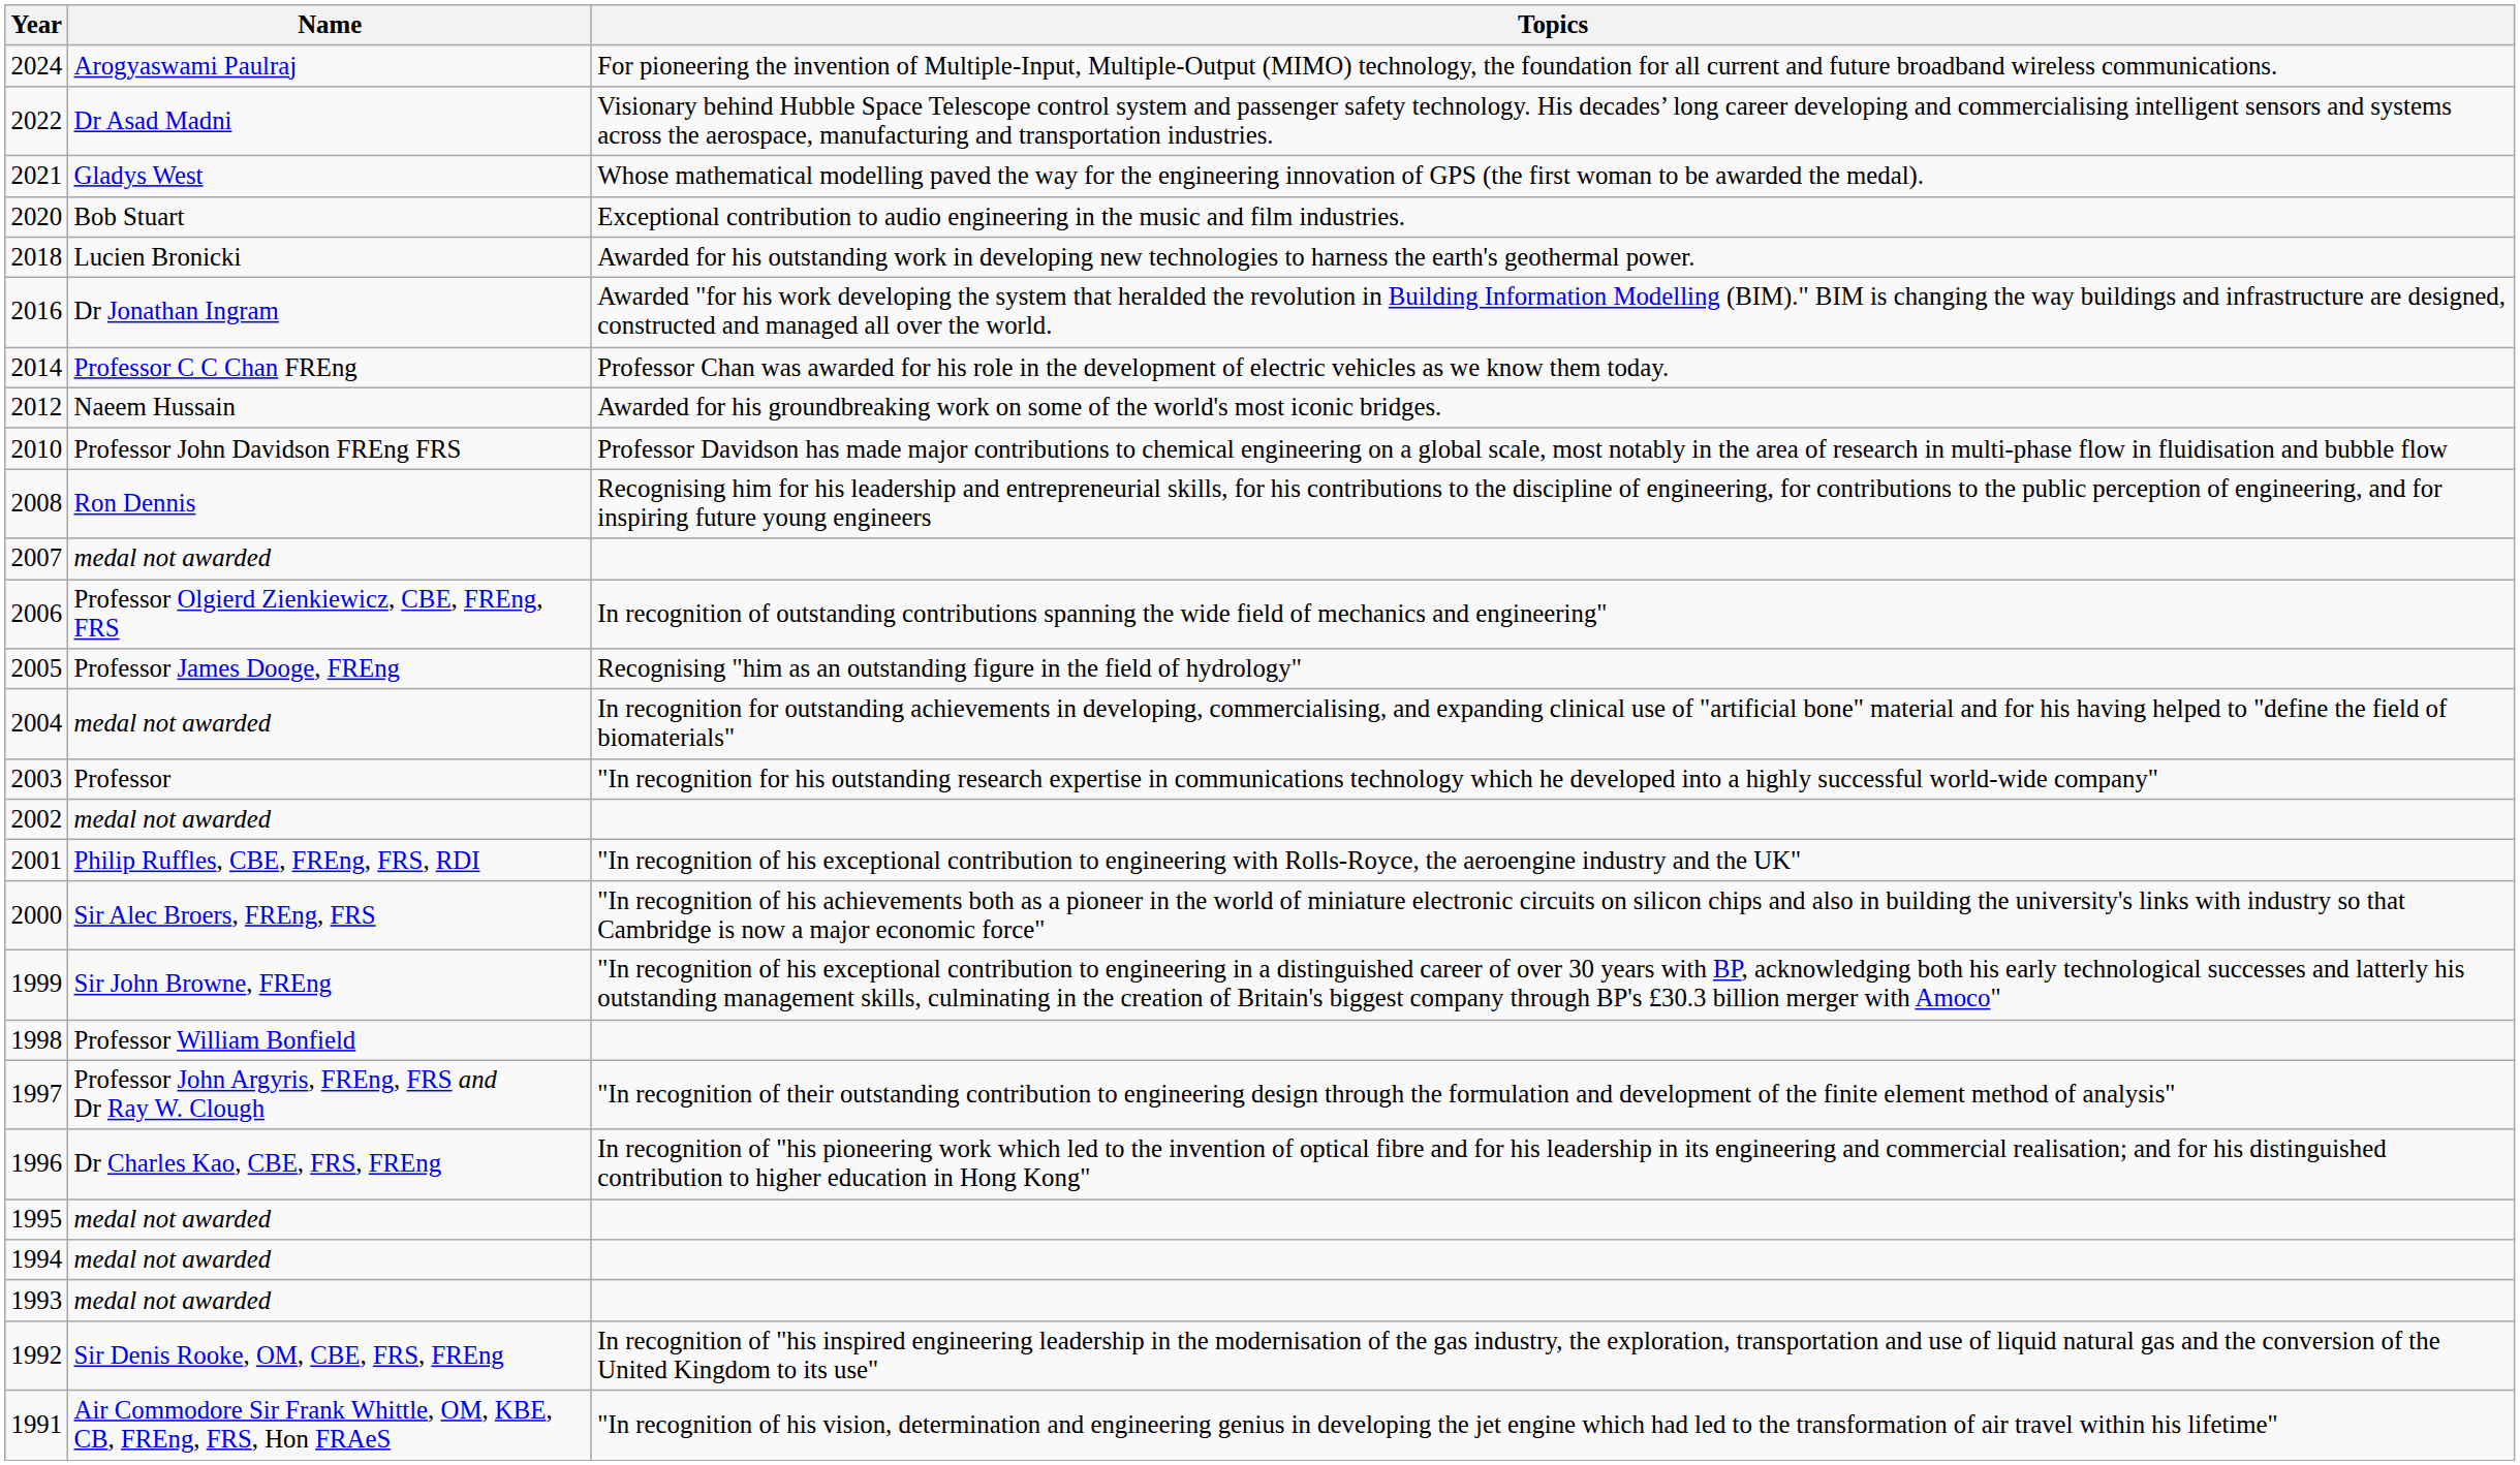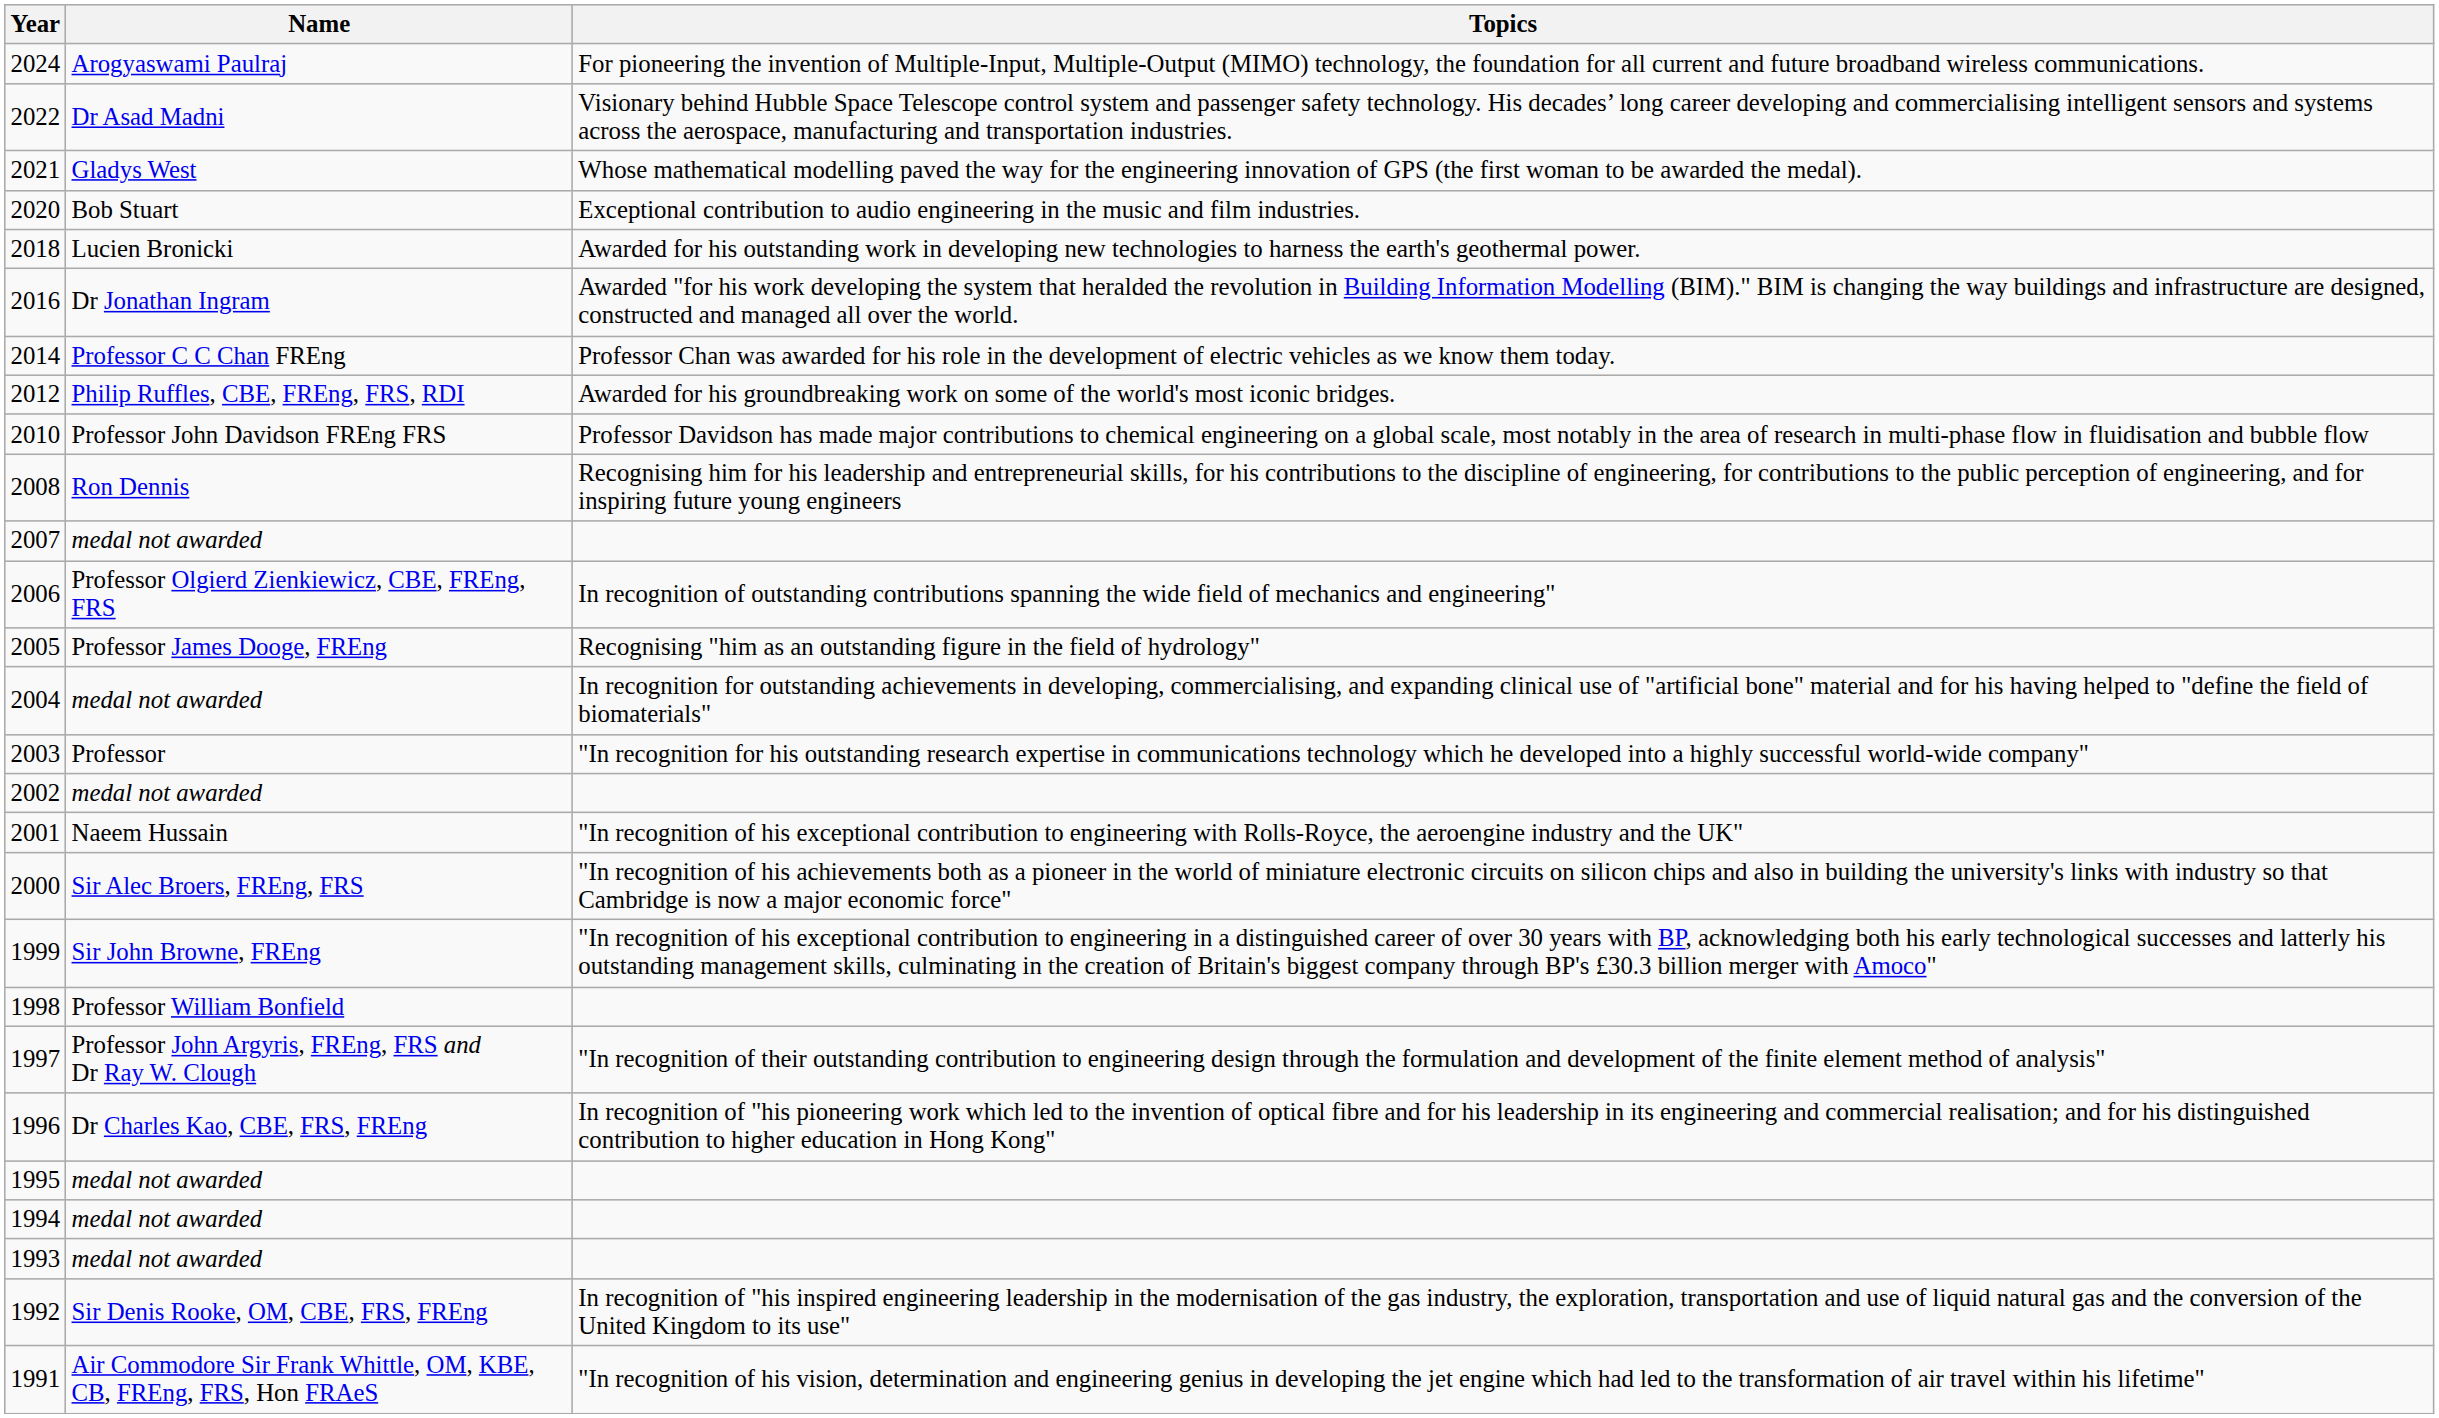2012 | Name: Naeem Hussain -> Philip Ruffles, CBE, FREng, FRS, RDI
2001 | Name: Philip Ruffles, CBE, FREng, FRS, RDI -> Naeem Hussain
